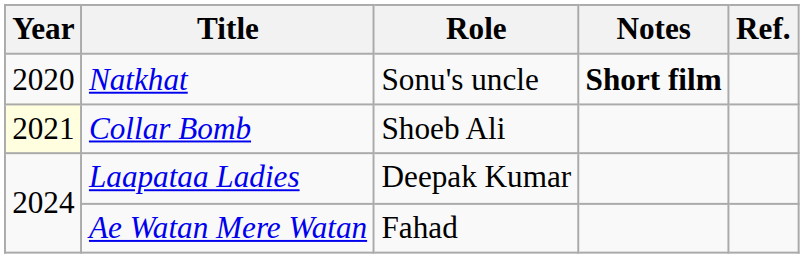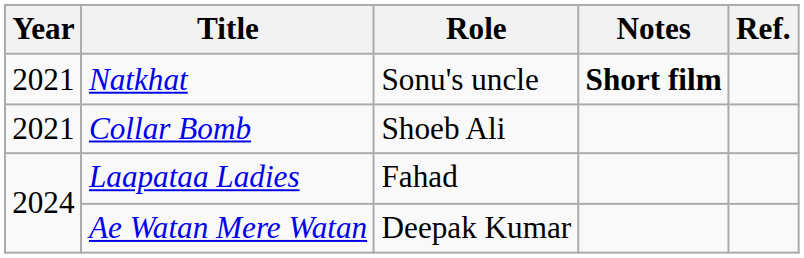Natkhat | Year: 2020 -> 2021
Collar Bomb | Year: lightyellow background -> no background
Laapataa Ladies | Role: Deepak Kumar -> Fahad
Ae Watan Mere Watan | Role: Fahad -> Deepak Kumar
